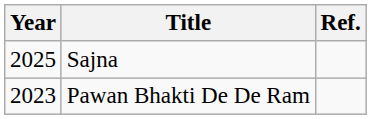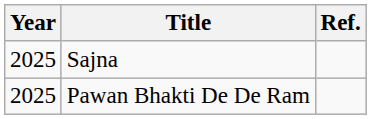Pawan Bhakti De De Ram | Year: 2023 -> 2025
